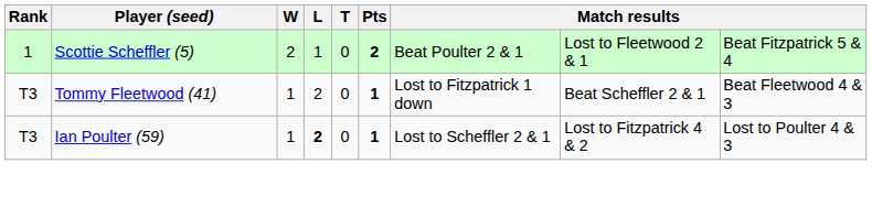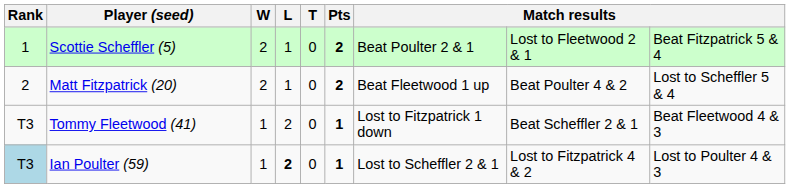+ row: 2 | Matt Fitzpatrick (20) | 2 | 1 | 0 | 2 | Beat Fleetwood 1 up | Beat Poulter 4 & 2 | Lost to Scheffler 5 & 4
Ian Poulter (59) | Rank: no background -> lightblue background
